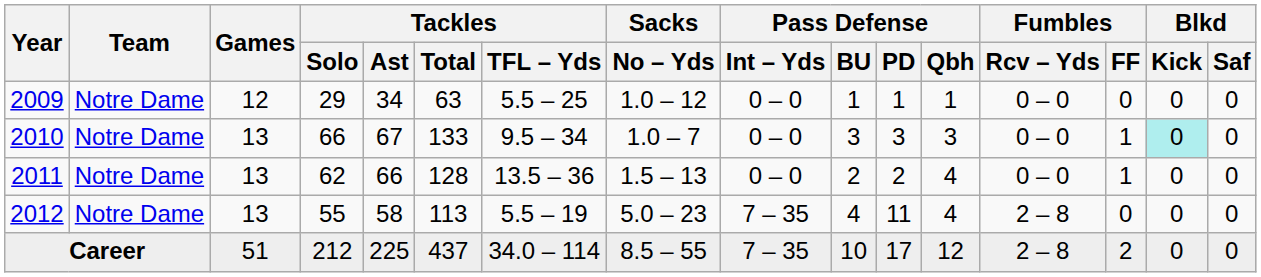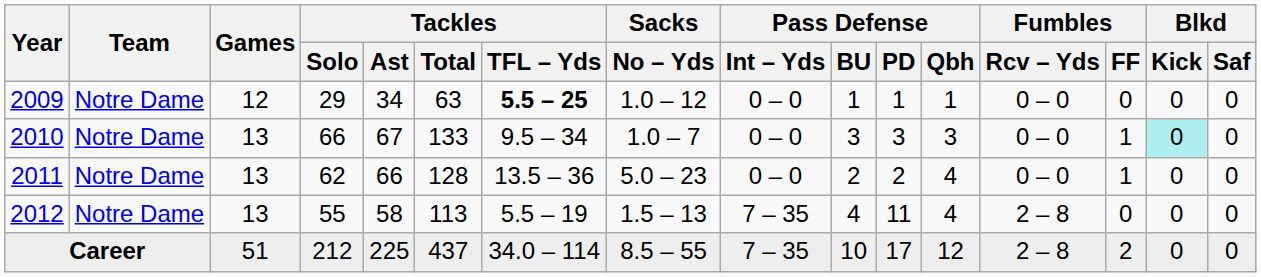2009 | Tackles / TFL – Yds: normal -> bold
2011 | Sacks / No – Yds: 1.5 – 13 -> 5.0 – 23
2012 | Sacks / No – Yds: 5.0 – 23 -> 1.5 – 13
